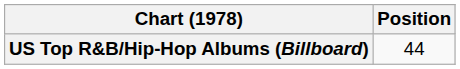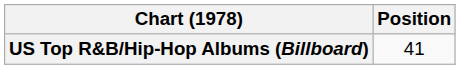US Top R&B/Hip-Hop Albums (Billboard) | Position: 44 -> 41
